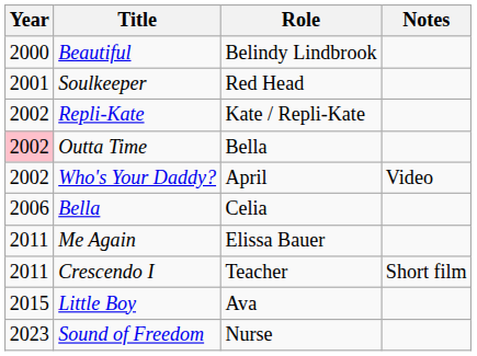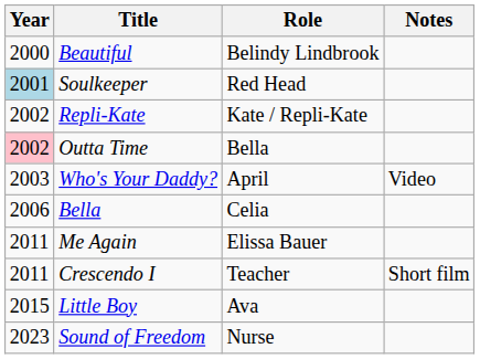Soulkeeper | Year: no background -> lightblue background
Who's Your Daddy? | Year: 2002 -> 2003
